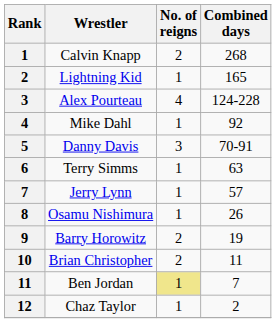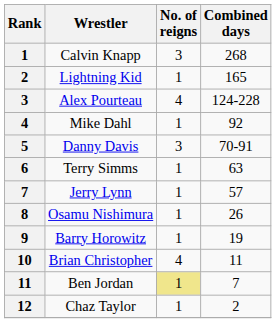Calvin Knapp | No. of reigns: 2 -> 3
Barry Horowitz | No. of reigns: 2 -> 1
Brian Christopher | No. of reigns: 2 -> 4
